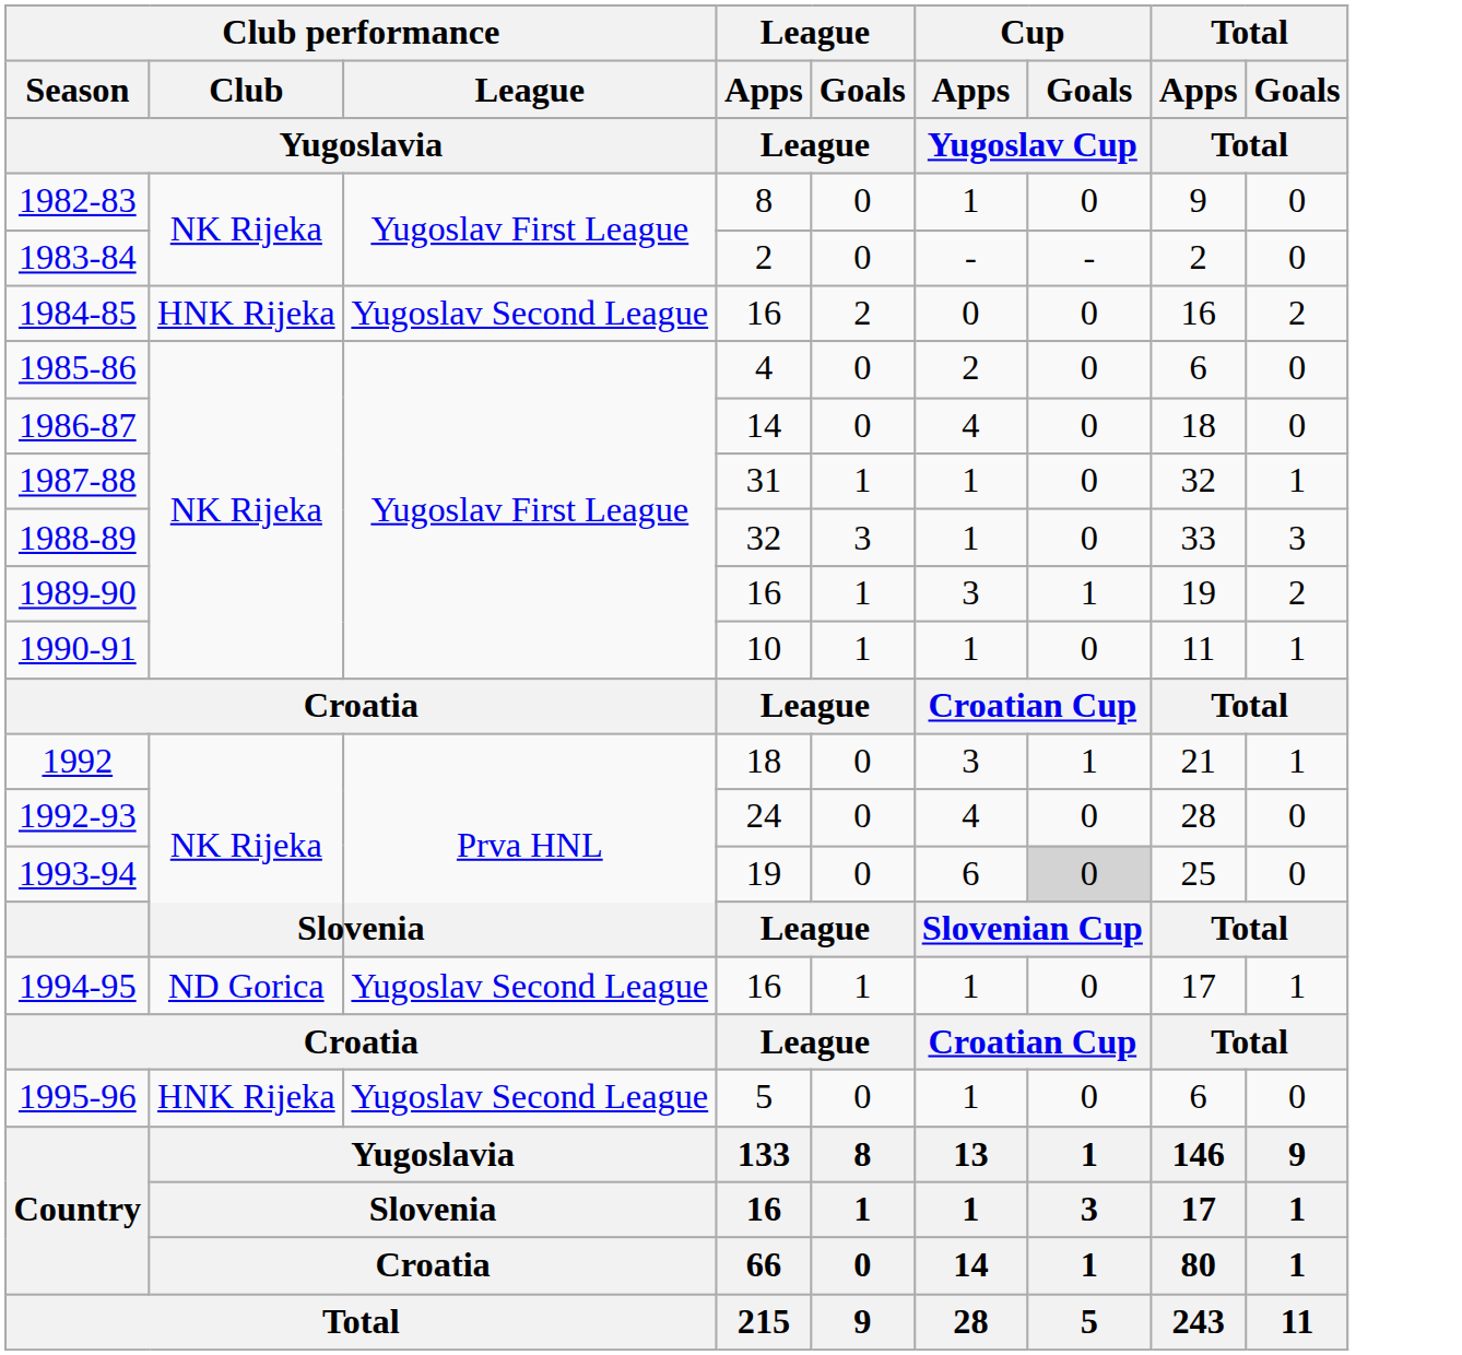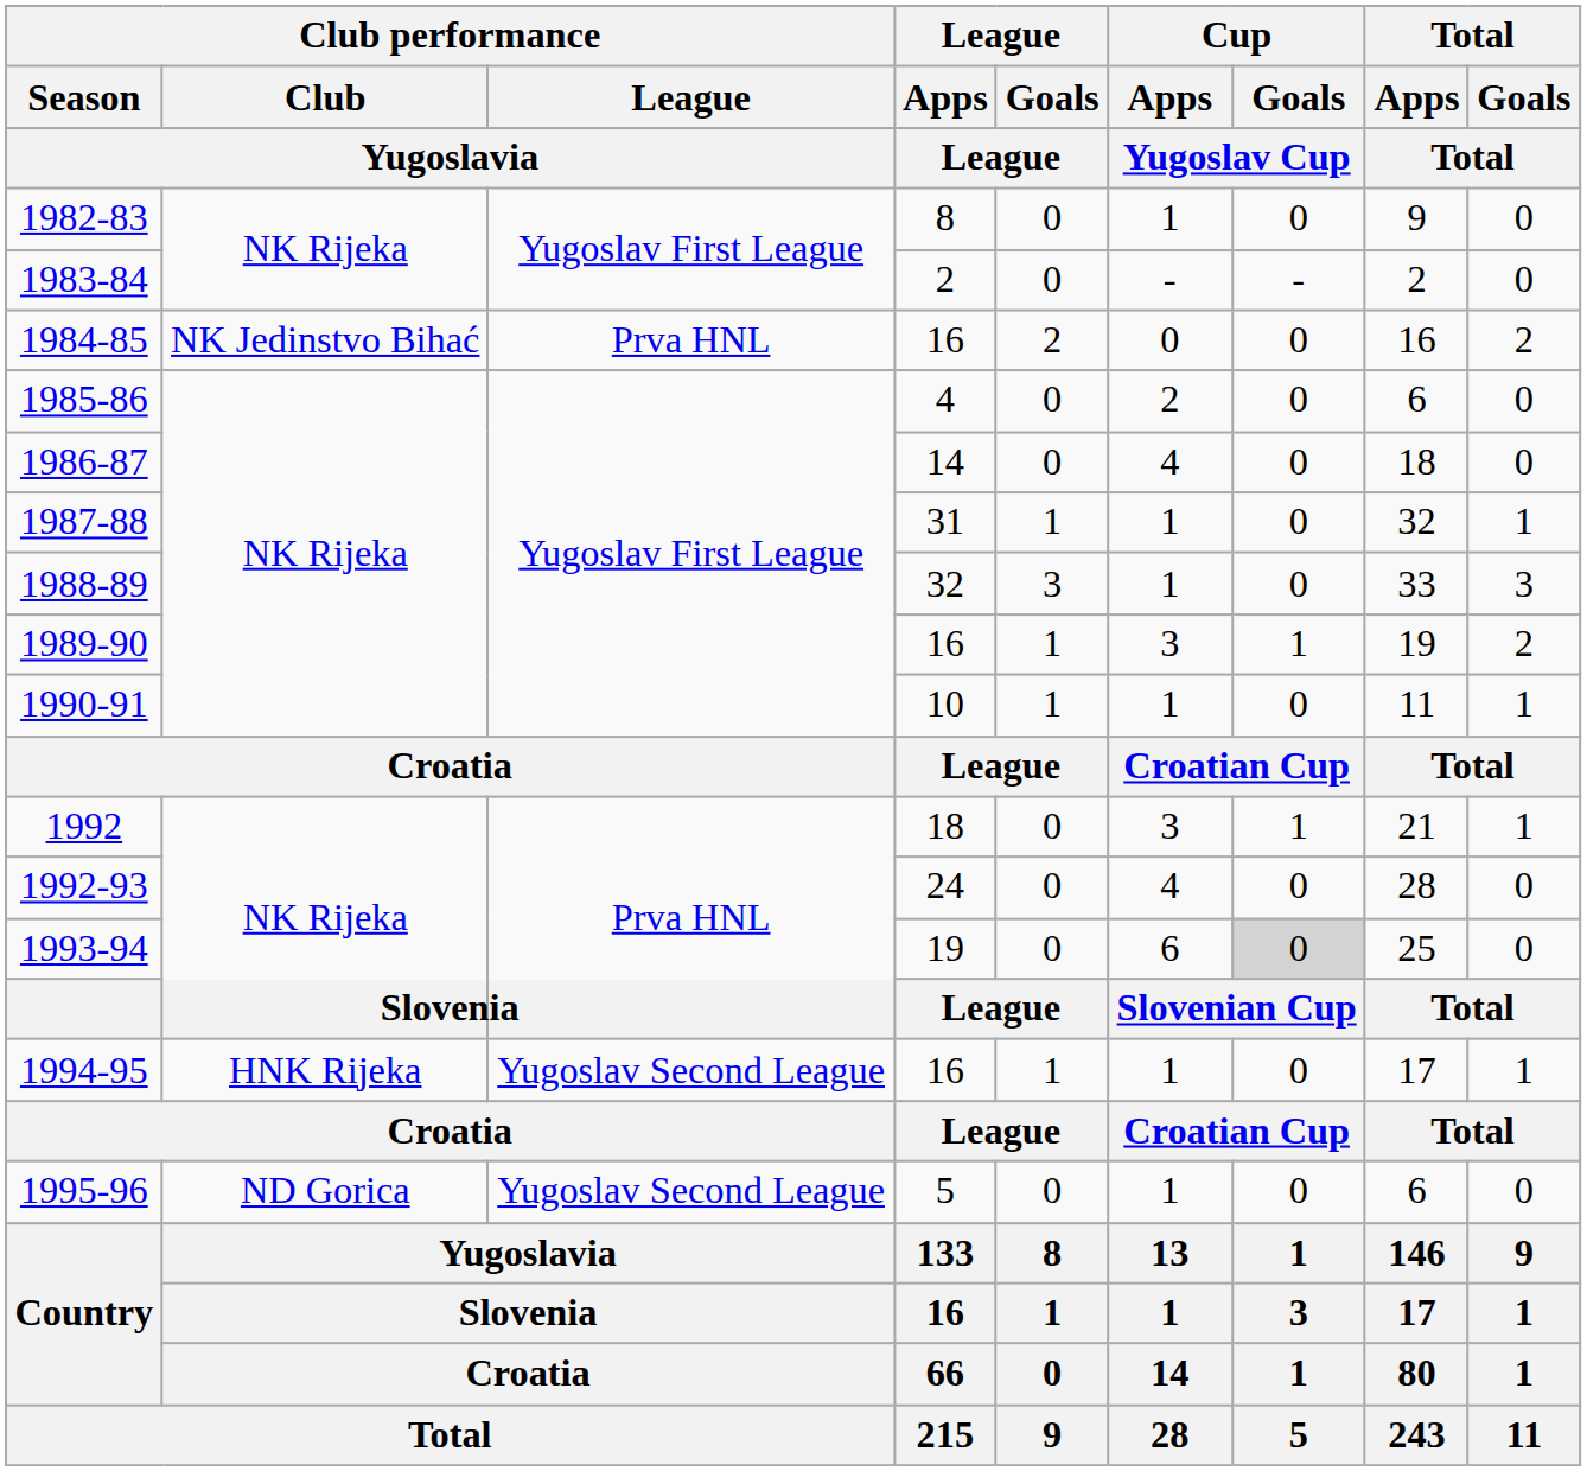1984-85 | Club performance / Club / Yugoslavia: HNK Rijeka -> NK Jedinstvo Bihać
1984-85 | Club performance / League / Yugoslavia: Yugoslav Second League -> Prva HNL
1994-95 | Club performance / Club / Yugoslavia: ND Gorica -> HNK Rijeka
1995-96 | Club performance / Club / Yugoslavia: HNK Rijeka -> ND Gorica
